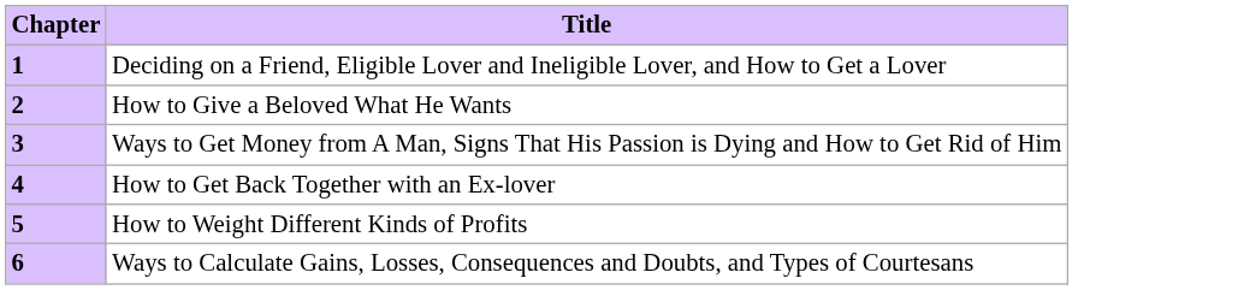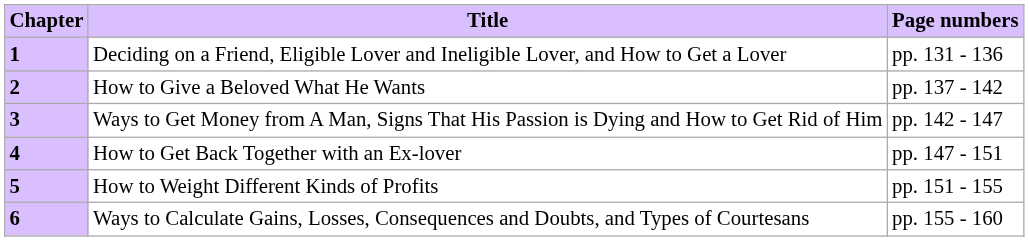+ column: Page numbers | pp. 131 - 136 | pp. 137 - 142 | pp. 142 - 147 | pp. 147 - 151 | pp. 151 - 155 | pp. 155 - 160
